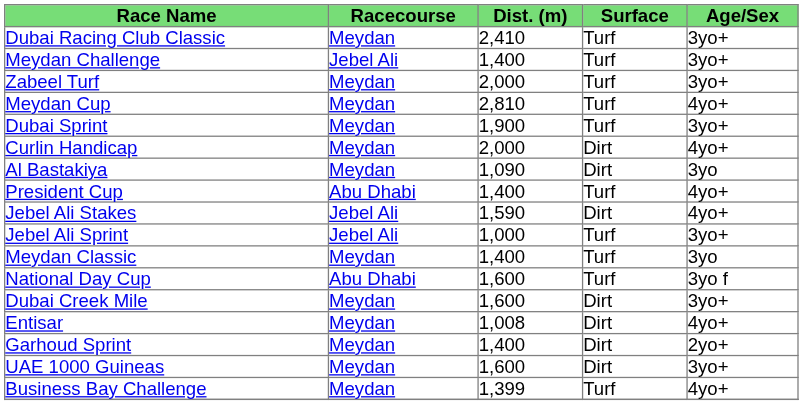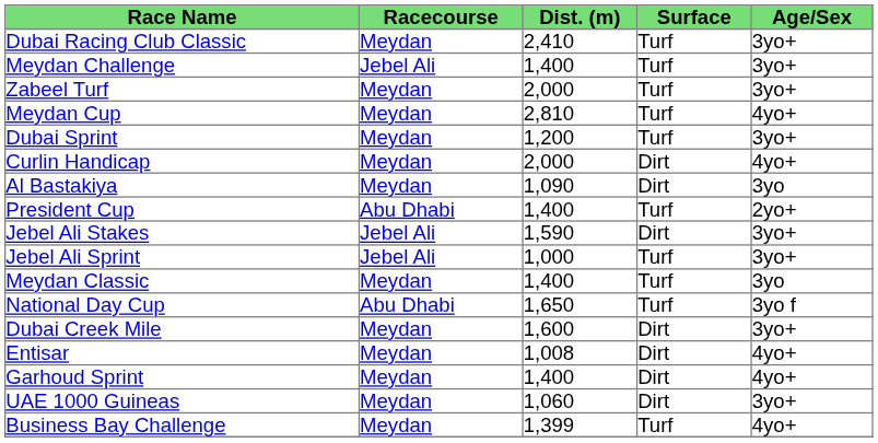Dubai Sprint | Dist. (m): 1,900 -> 1,200
President Cup | Age/Sex: 4yo+ -> 2yo+
Jebel Ali Stakes | Age/Sex: 4yo+ -> 3yo+
National Day Cup | Dist. (m): 1,600 -> 1,650
Garhoud Sprint | Age/Sex: 2yo+ -> 4yo+
UAE 1000 Guineas | Dist. (m): 1,600 -> 1,060
